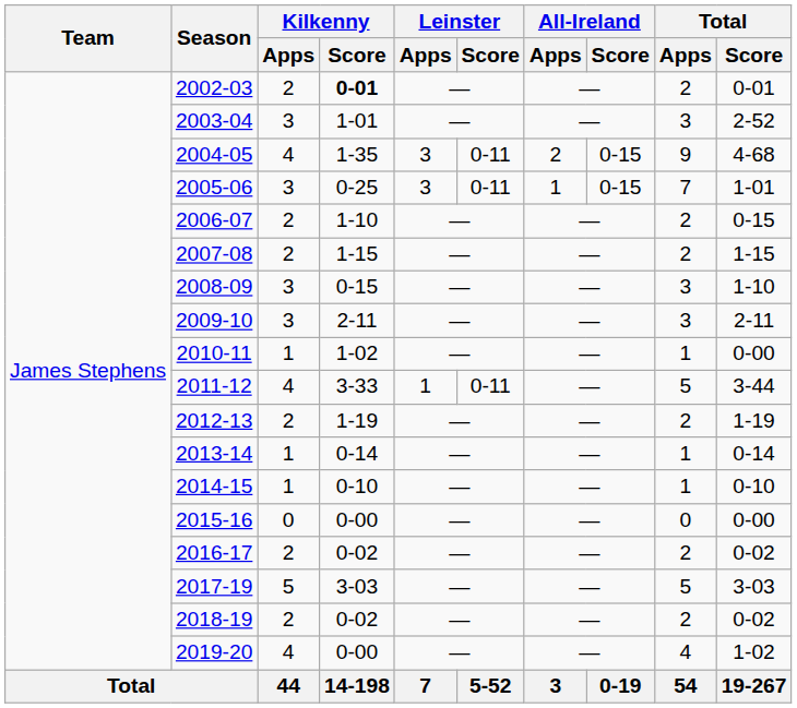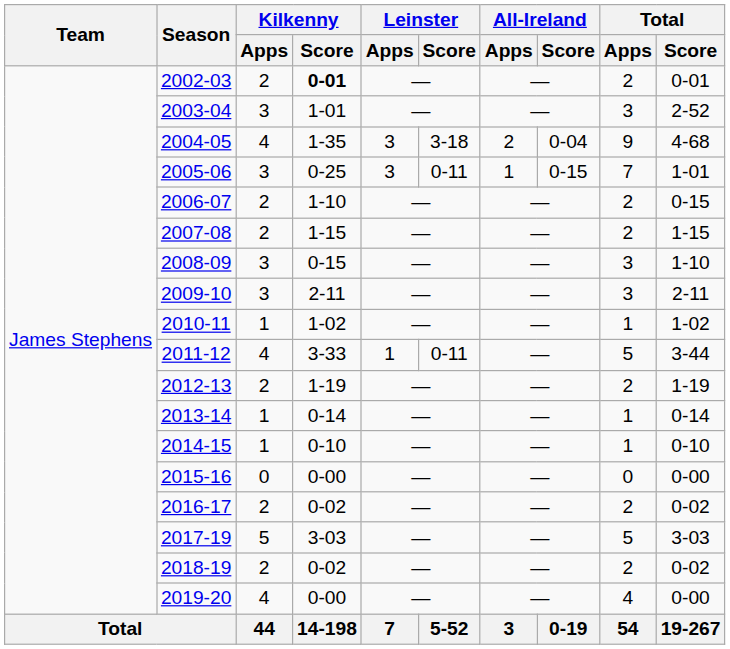2004-05 | Leinster / Score: 0-11 -> 3-18
2004-05 | All-Ireland / Score: 0-15 -> 0-04
2010-11 | Total / Score: 0-00 -> 1-02
2019-20 | Total / Score: 1-02 -> 0-00
